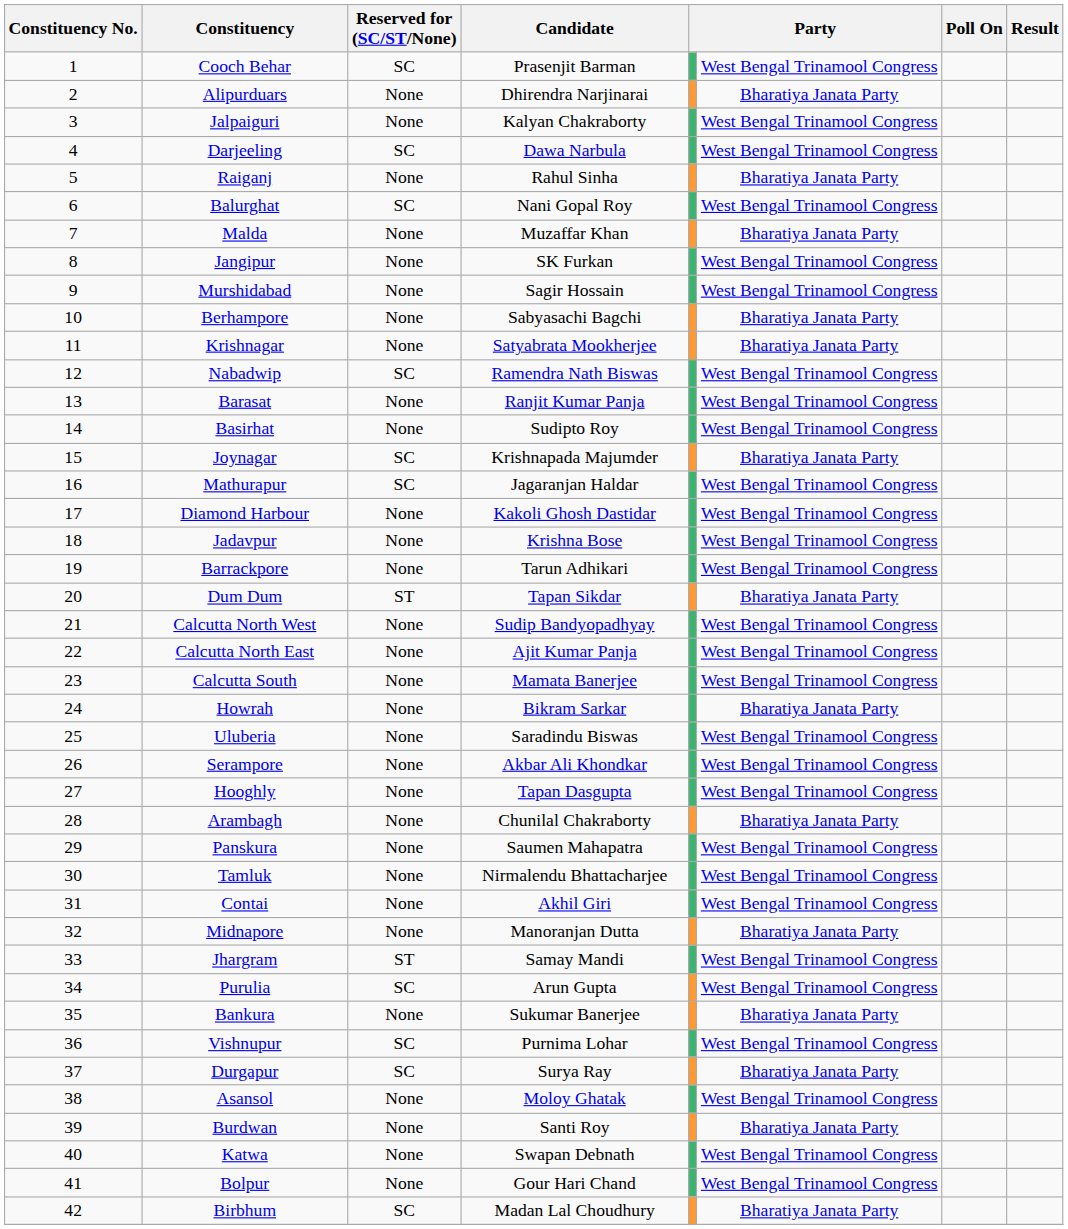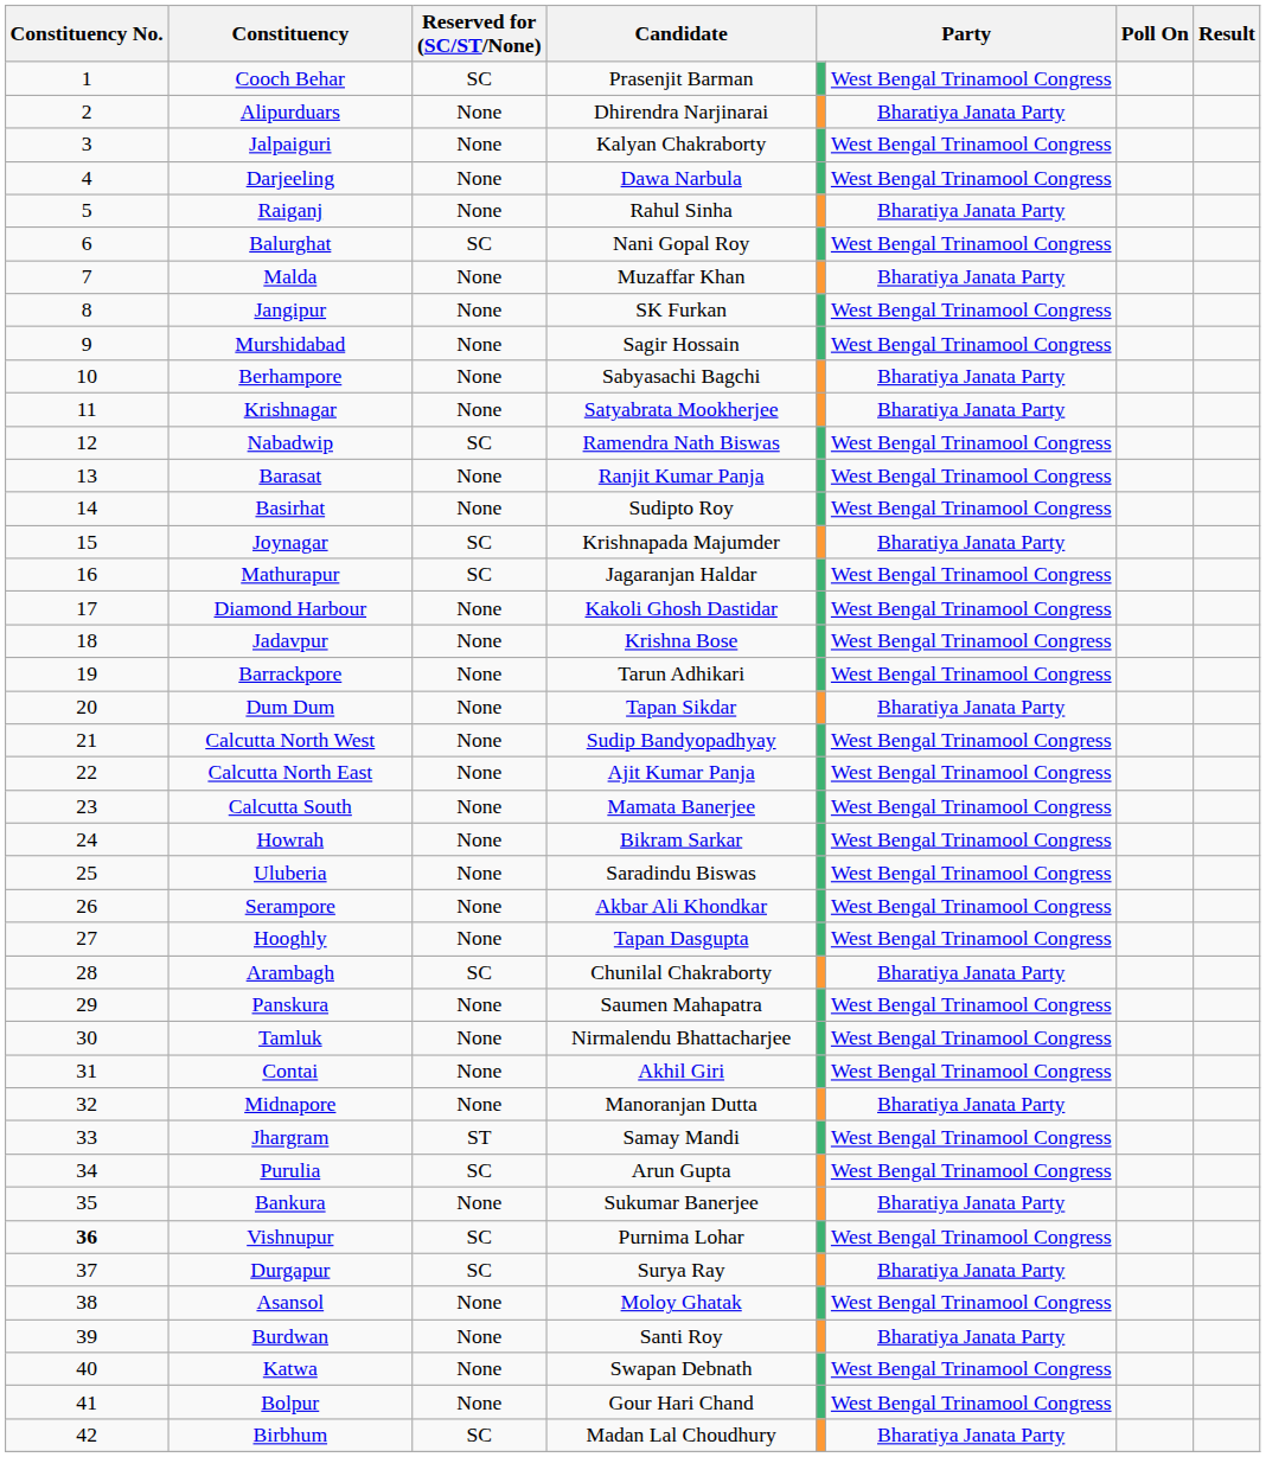Darjeeling | Reserved for (SC/ST/None): SC -> None
Dum Dum | Reserved for (SC/ST/None): ST -> None
Howrah | column 6: Bharatiya Janata Party -> West Bengal Trinamool Congress
Arambagh | Reserved for (SC/ST/None): None -> SC
Vishnupur | Constituency No.: normal -> bold
